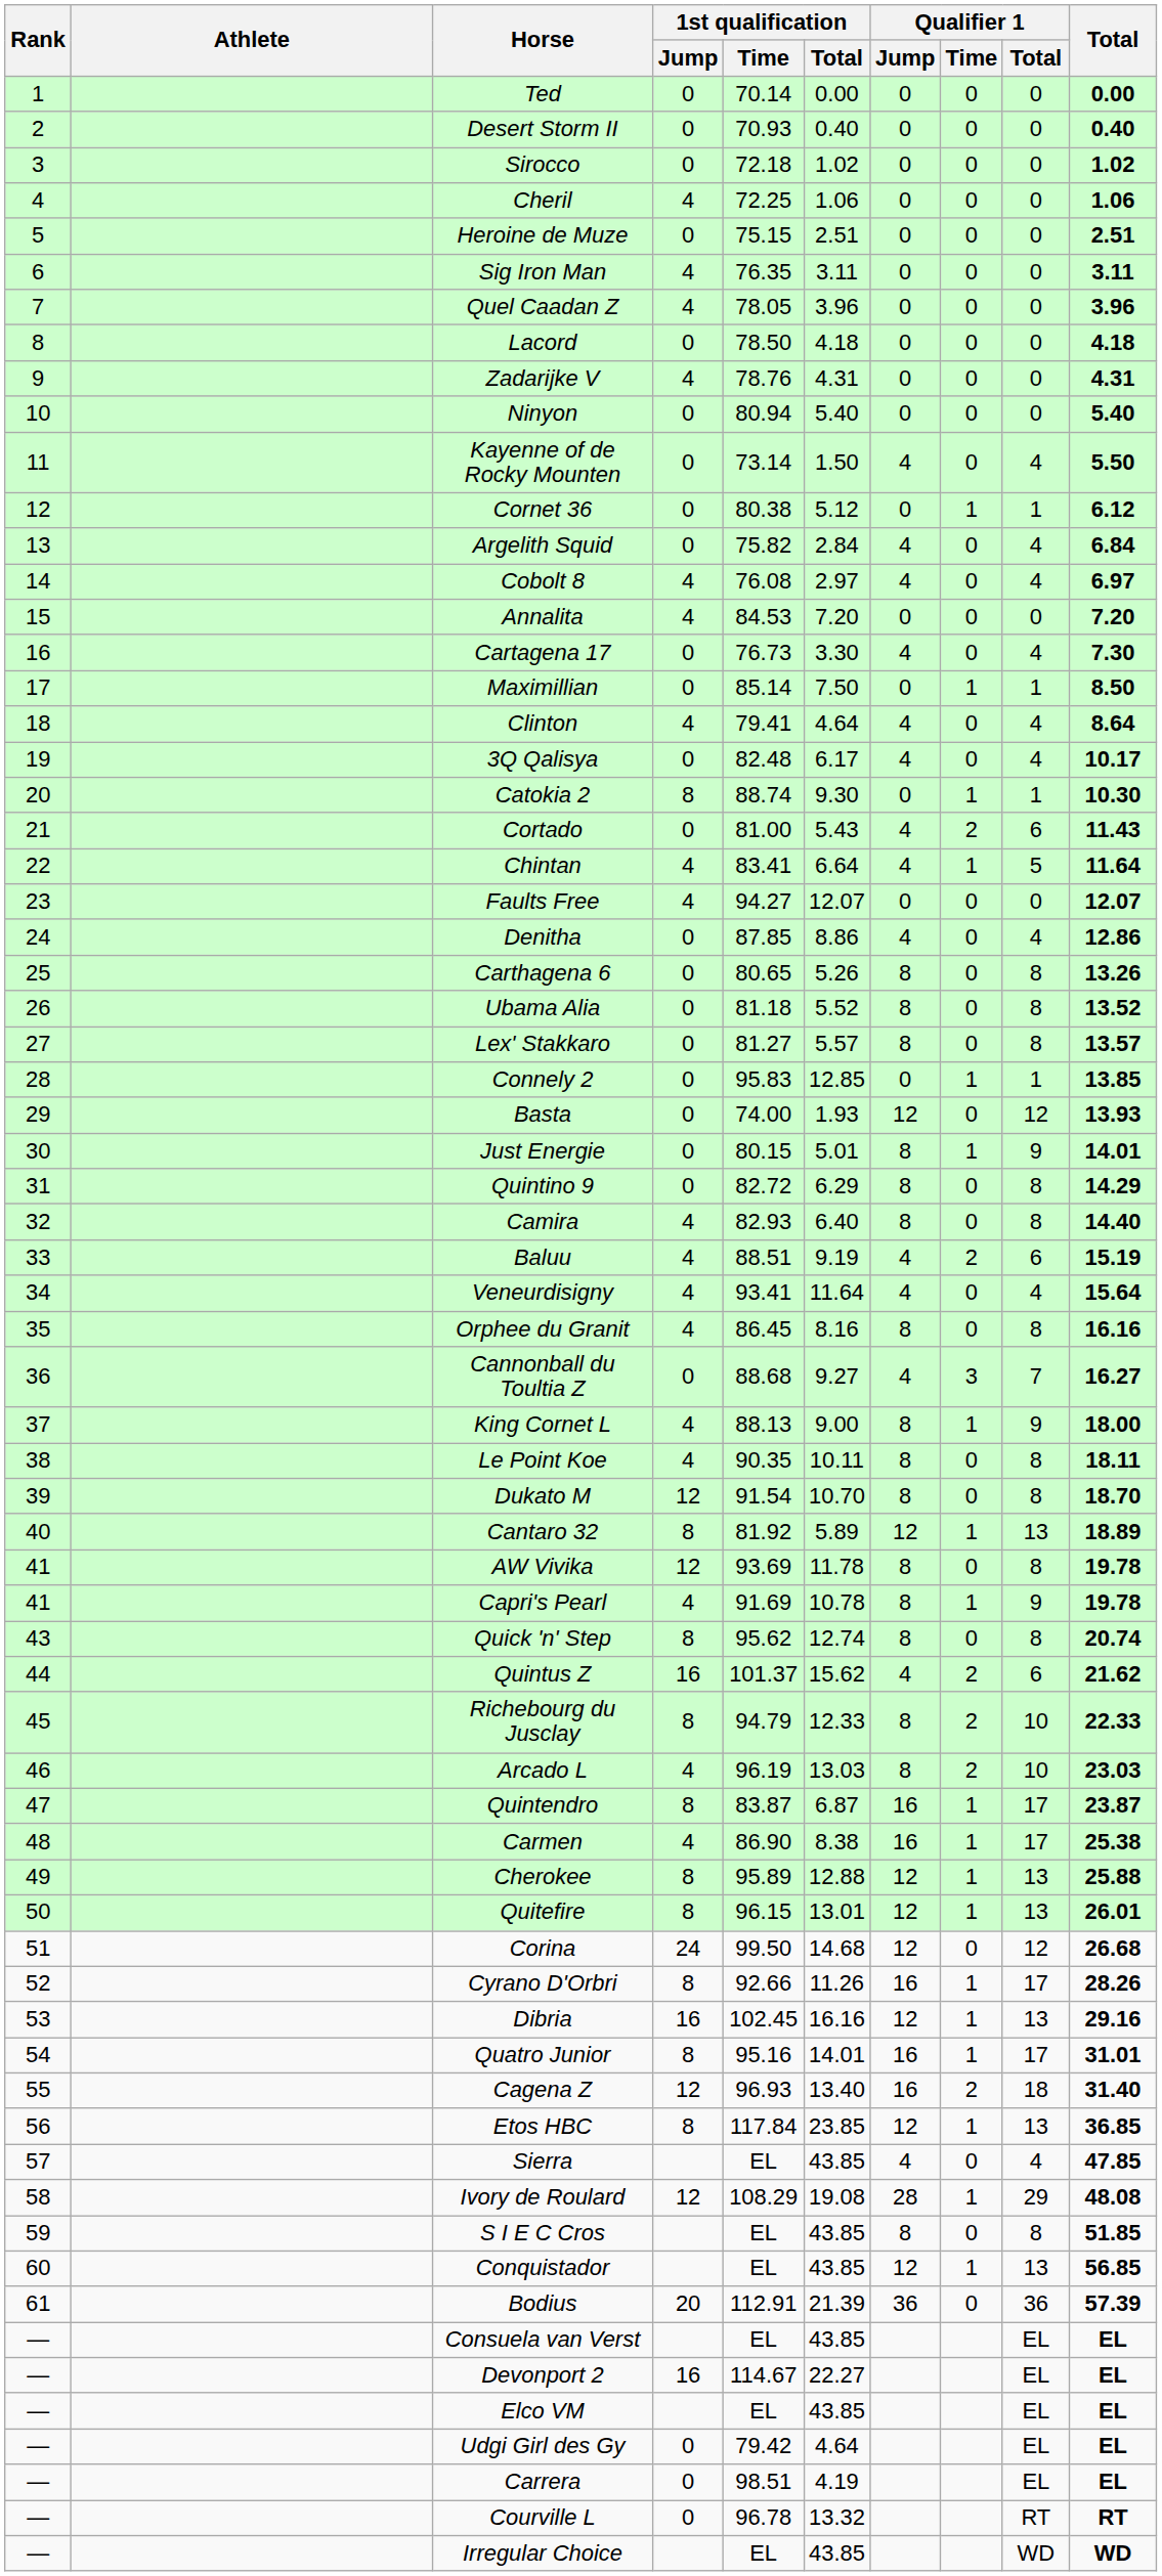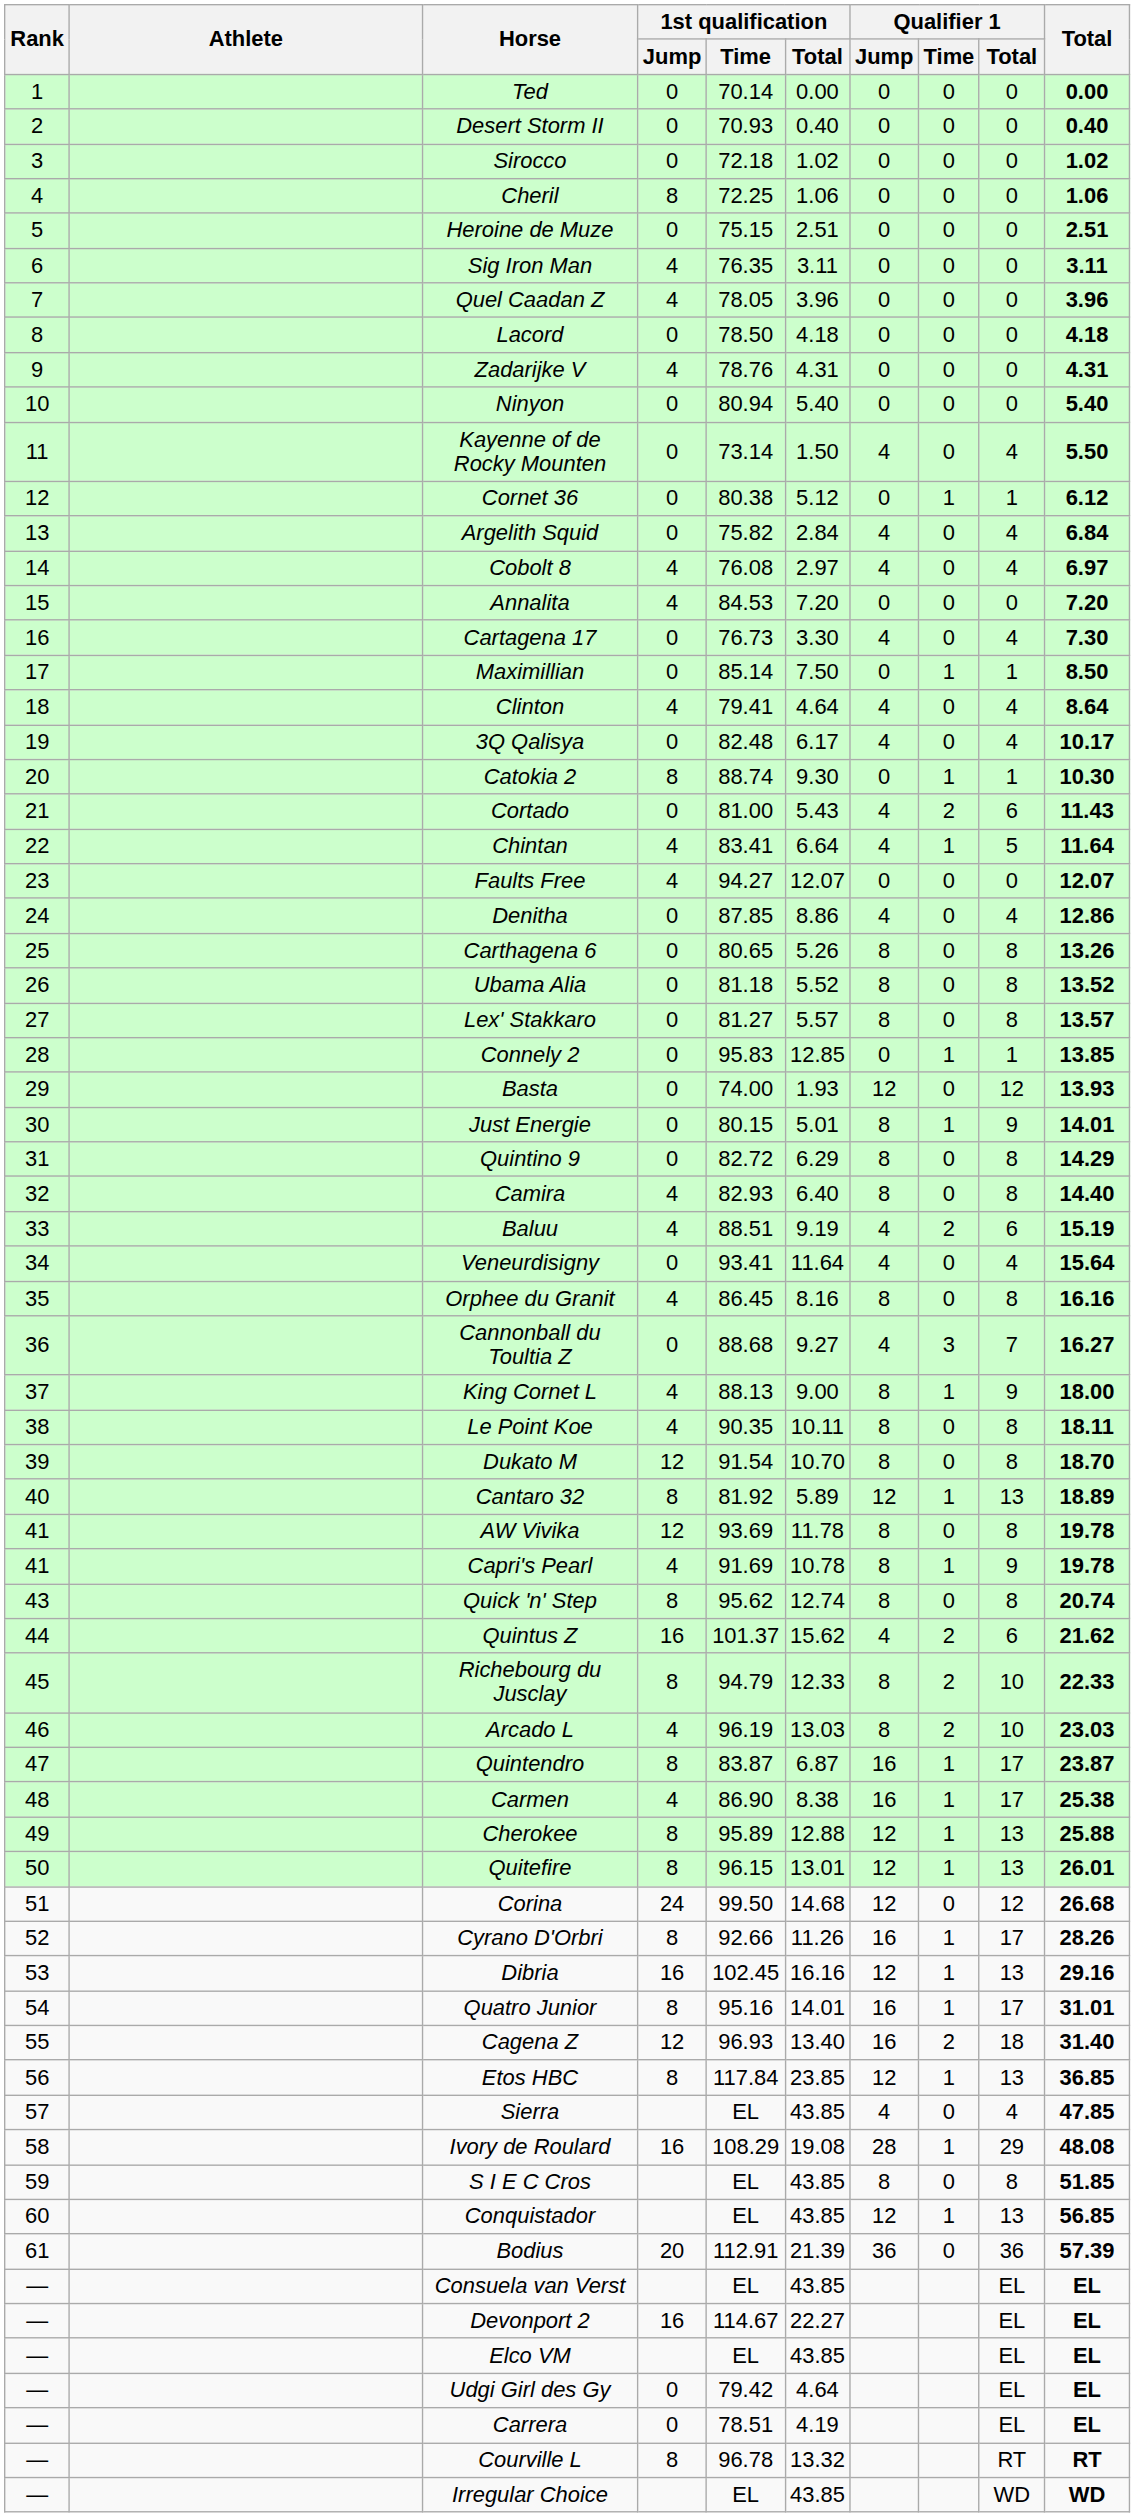Cheril | 1st qualification / Jump: 4 -> 8
Veneurdisigny | 1st qualification / Jump: 4 -> 0
Ivory de Roulard | 1st qualification / Jump: 12 -> 16
Carrera | 1st qualification / Time: 98.51 -> 78.51
Courville L | 1st qualification / Jump: 0 -> 8
